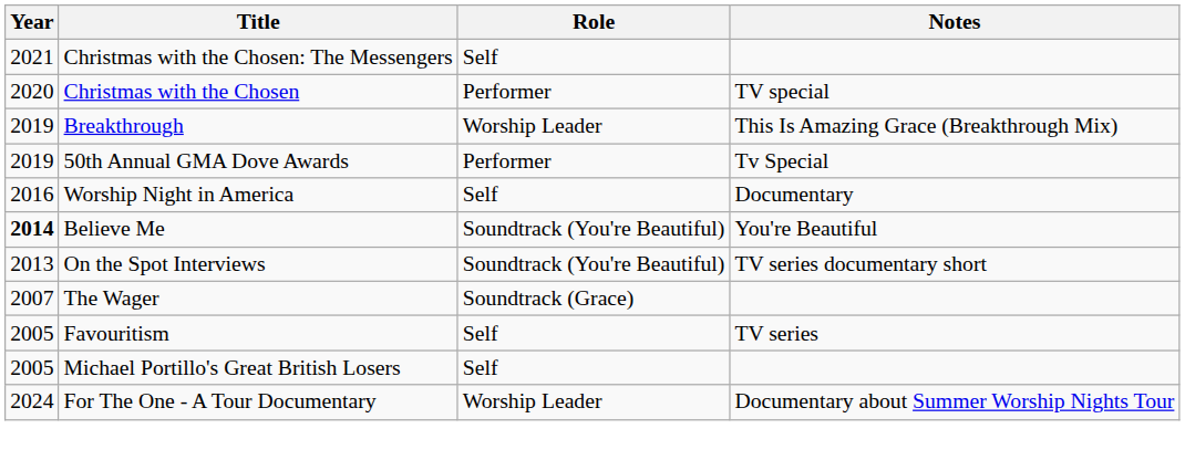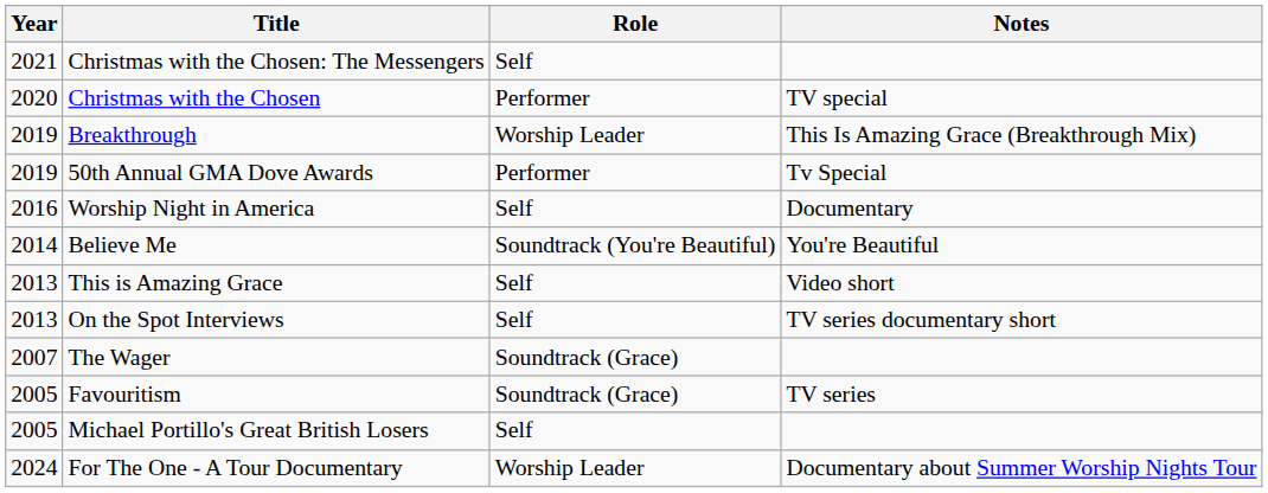Believe Me | Year: bold -> normal
+ row: 2013 | This is Amazing Grace | Self | Video short
On the Spot Interviews | Role: Soundtrack (You're Beautiful) -> Self
Favouritism | Role: Self -> Soundtrack (Grace)
